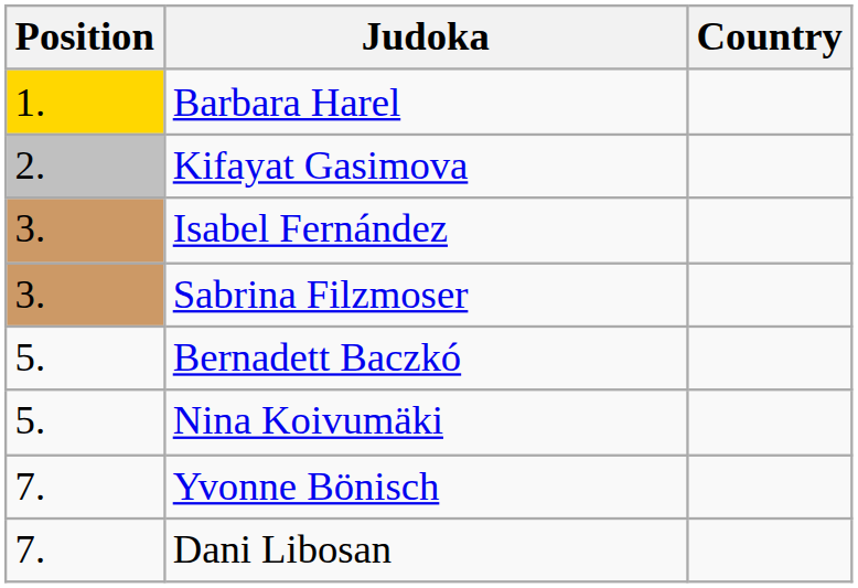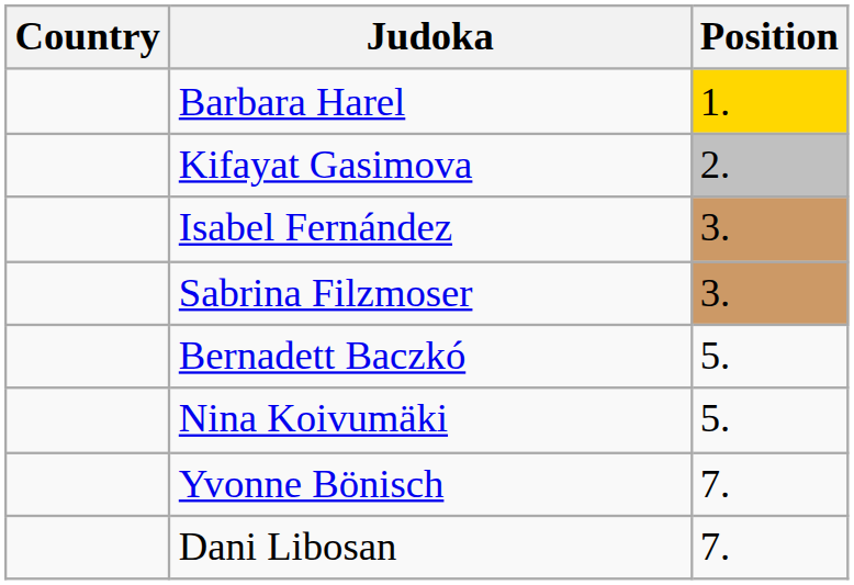columns swapped: Position <-> Country
